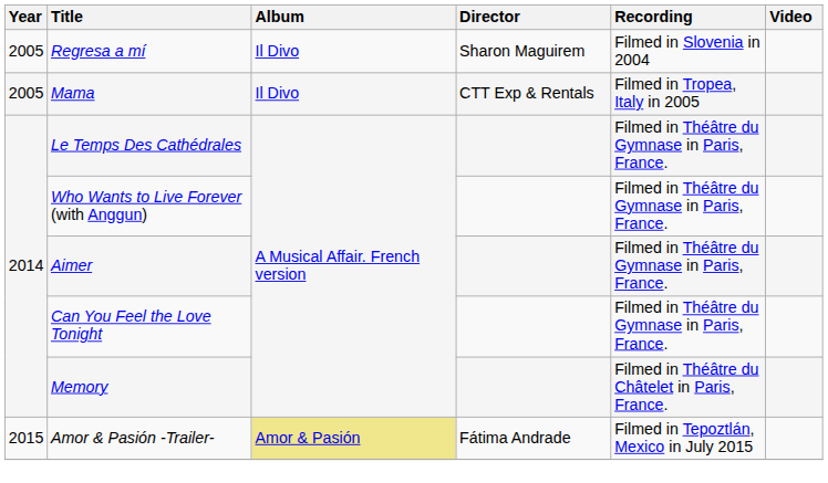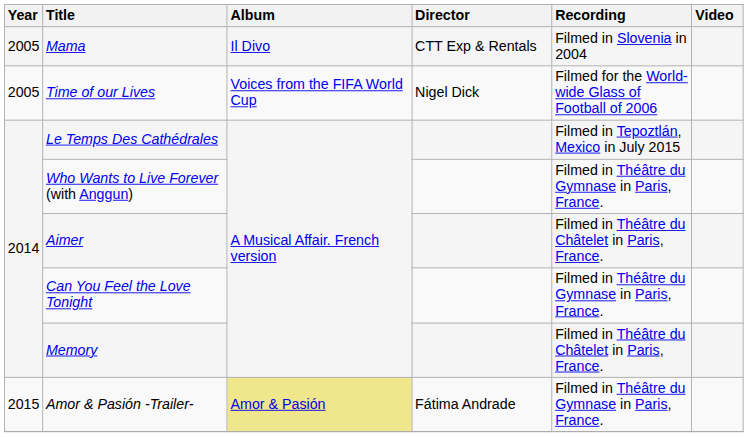- row: 2005 | Regresa a mí | Il Divo | Sharon Maguirem | Filmed in Slovenia in 2004
Mama | Recording: Filmed in Tropea, Italy in 2005 -> Filmed in Slovenia in 2004
+ row: 2005 | Time of our Lives | Voices from the FIFA World Cup | Nigel Dick | Filmed for the World-wide Glass of Football of 2006
Le Temps Des Cathédrales | Recording: Filmed in Théâtre du Gymnase in Paris, France. -> Filmed in Tepoztlán, Mexico in July 2015
Aimer | Recording: Filmed in Théâtre du Gymnase in Paris, France. -> Filmed in Théâtre du Châtelet in Paris, France.
Amor & Pasión -Trailer- | Recording: Filmed in Tepoztlán, Mexico in July 2015 -> Filmed in Théâtre du Gymnase in Paris, France.
